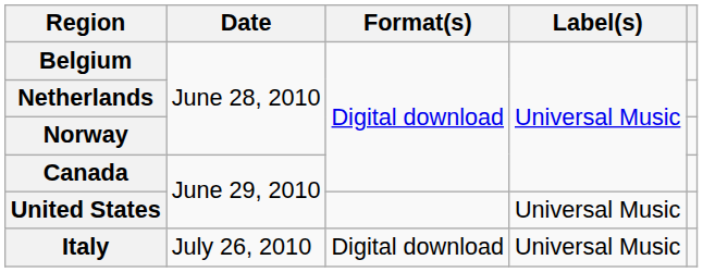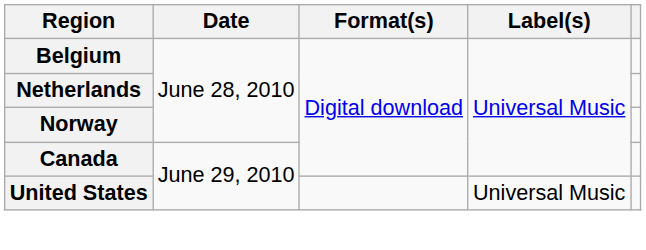- row: Italy | July 26, 2010 | Digital download | Universal Music
